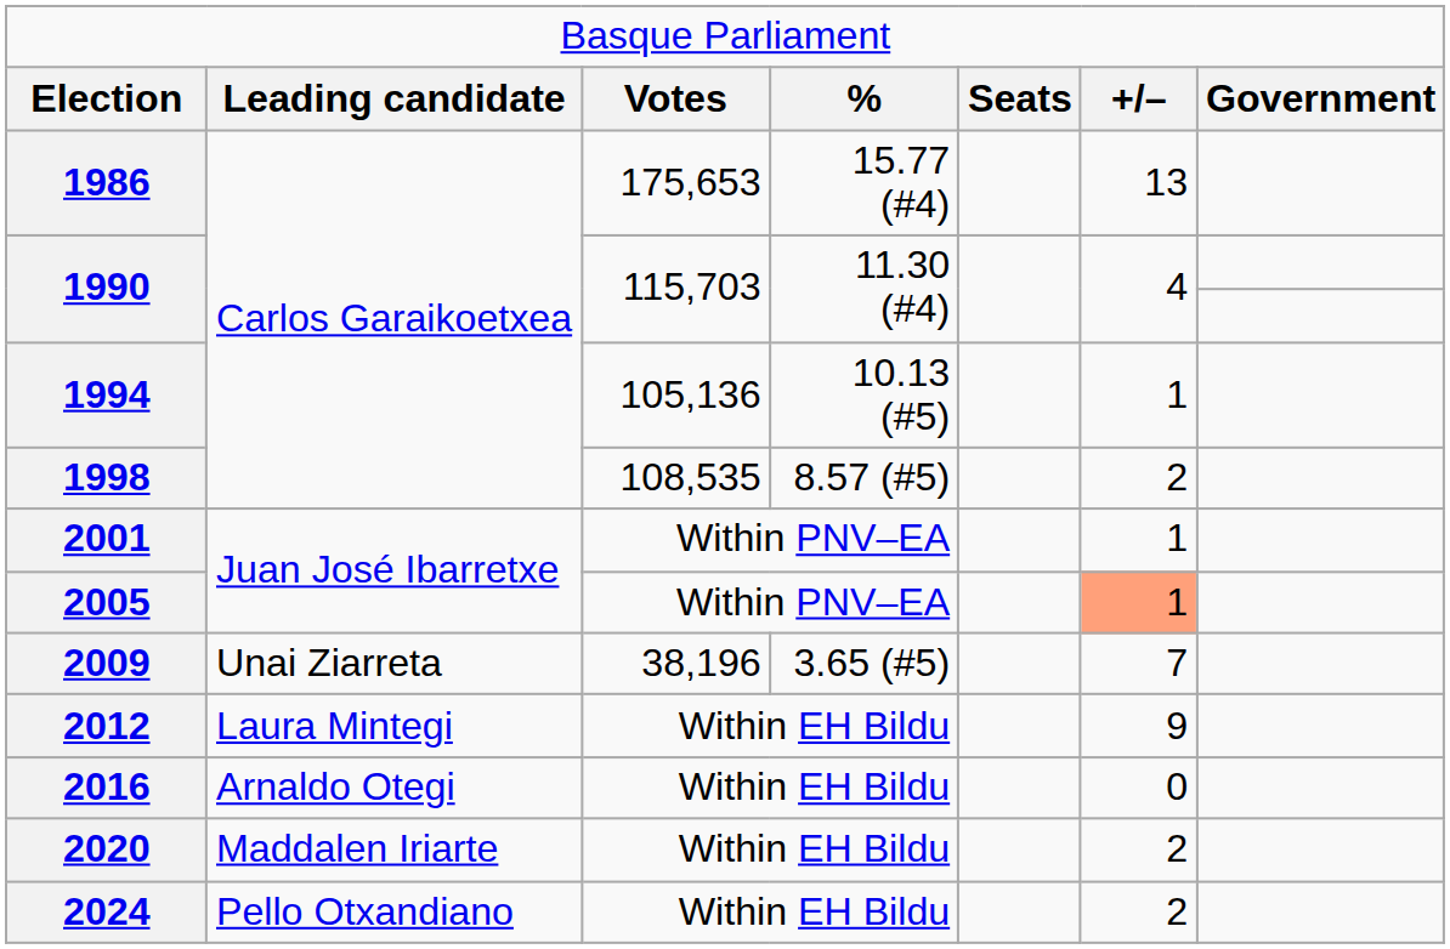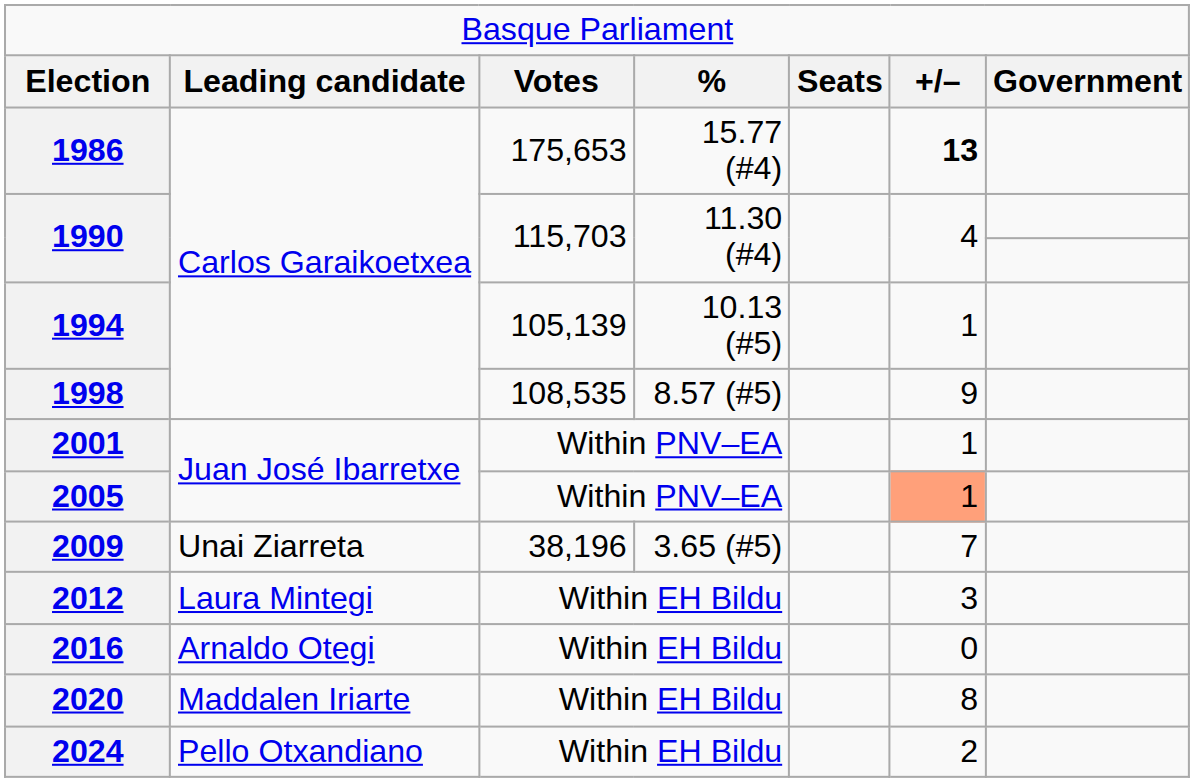1986 | column 6: normal -> bold
1994 | column 3: 105,136 -> 105,139
1998 | column 6: 2 -> 9
2012 | column 6: 9 -> 3
2020 | column 6: 2 -> 8
